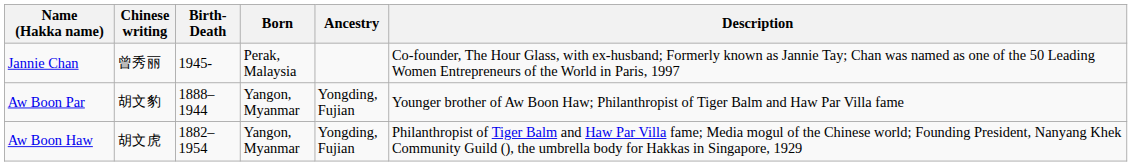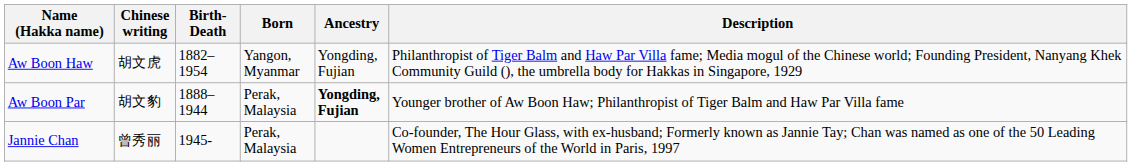rows swapped: Aw Boon Haw <-> Jannie Chan
Aw Boon Par | Born: Yangon, Myanmar -> Perak, Malaysia
Aw Boon Par | Ancestry: normal -> bold
